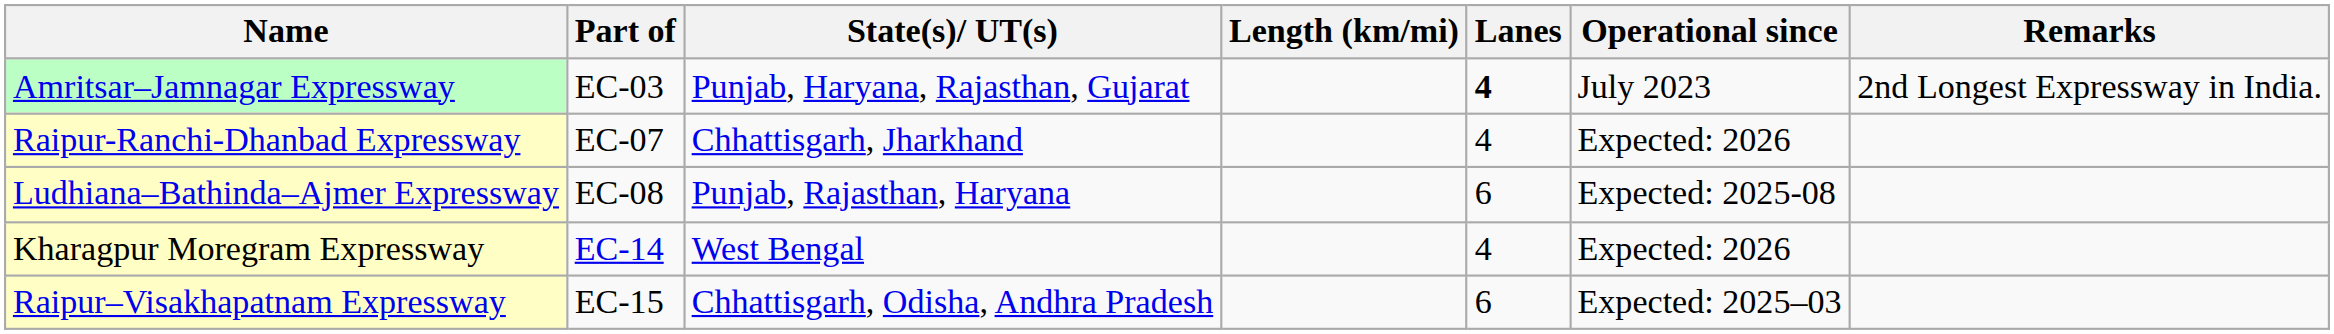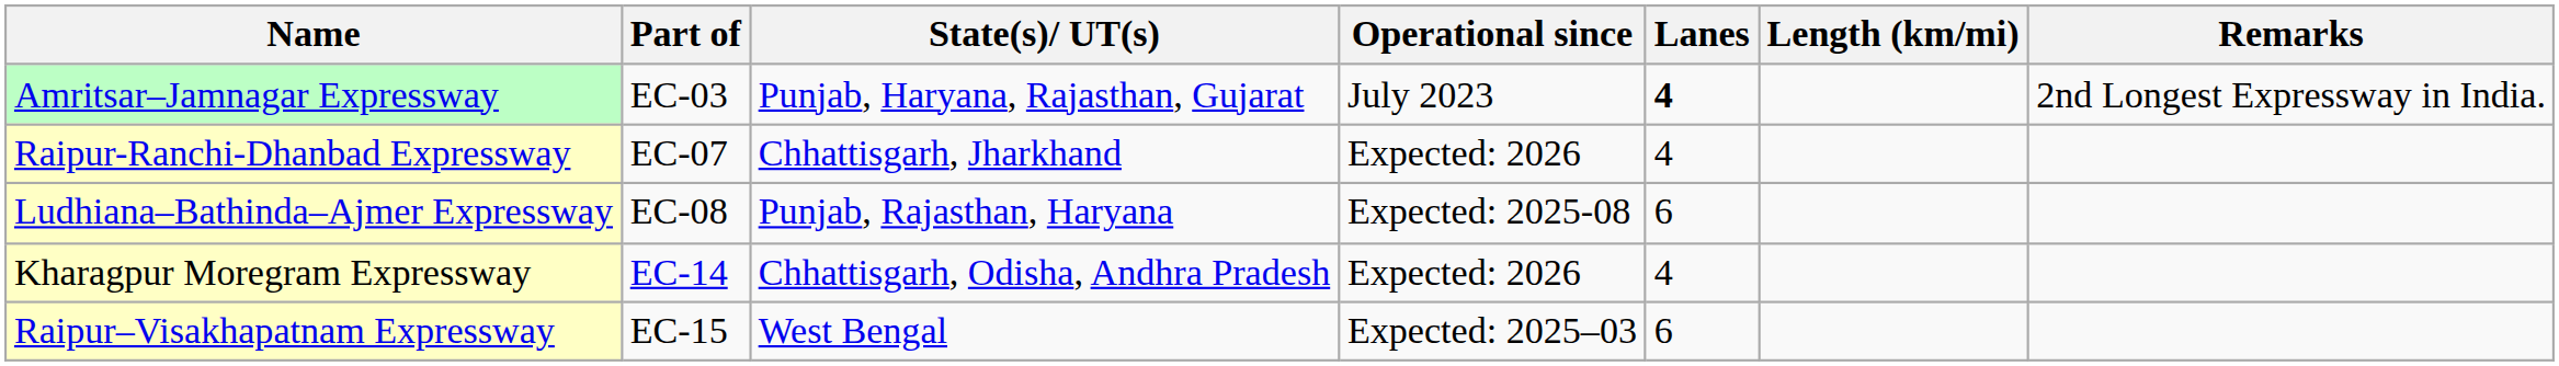columns swapped: Length (km/mi) <-> Operational since
Kharagpur Moregram Expressway | State(s)/ UT(s): West Bengal -> Chhattisgarh, Odisha, Andhra Pradesh
Raipur–Visakhapatnam Expressway | State(s)/ UT(s): Chhattisgarh, Odisha, Andhra Pradesh -> West Bengal
